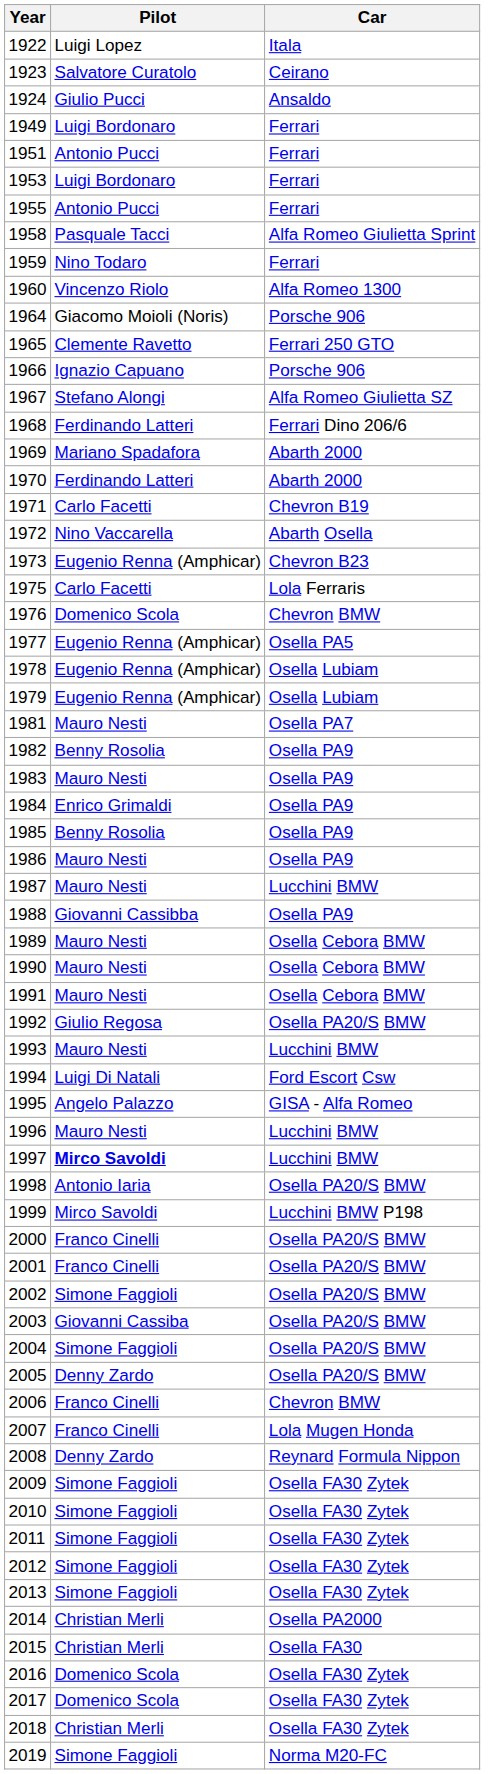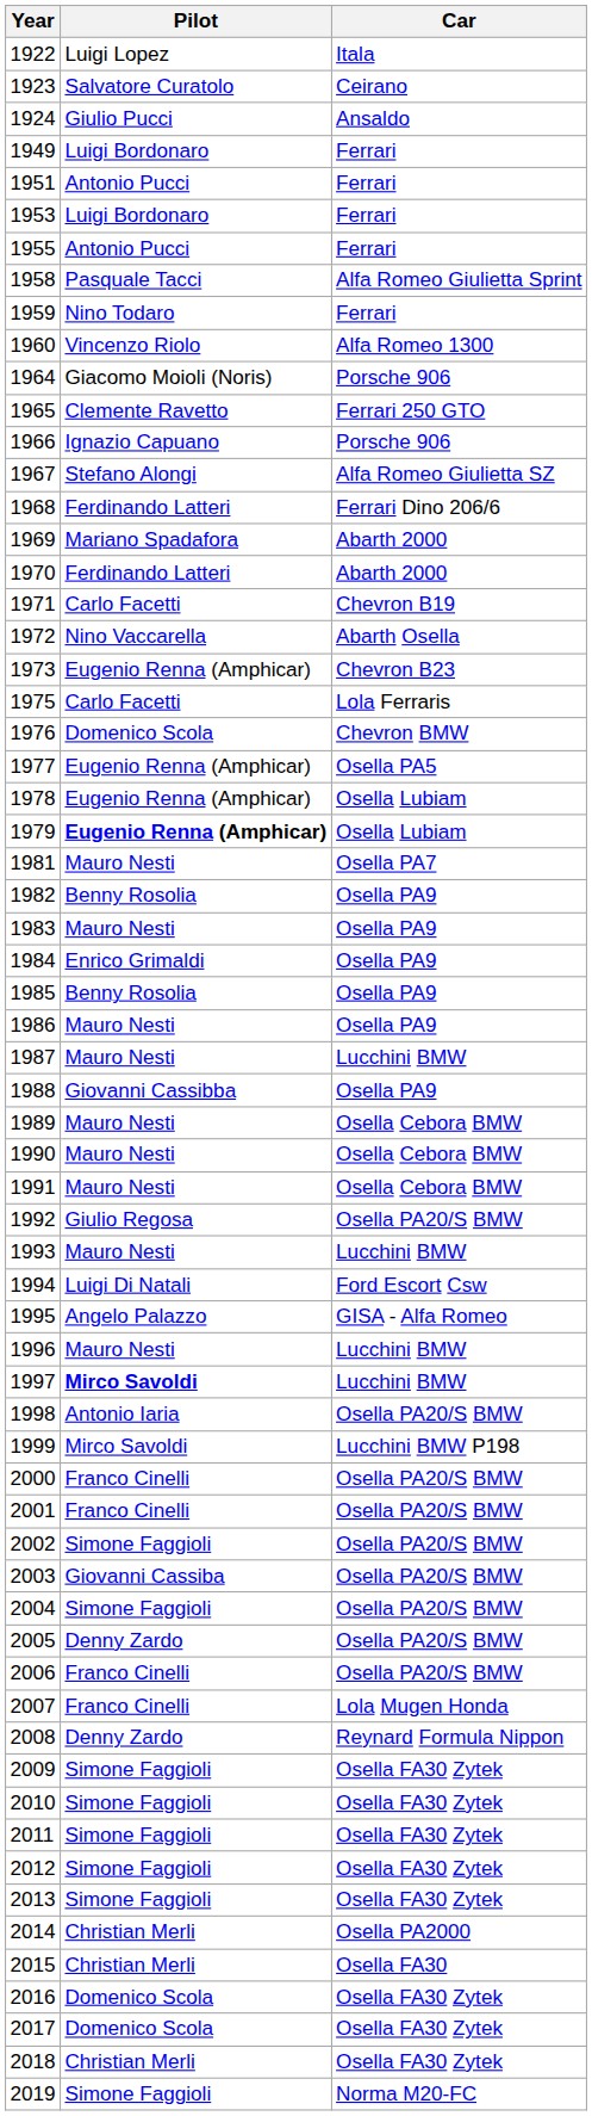1979 | Pilot: normal -> bold
2006 | Car: Chevron BMW -> Osella PA20/S BMW
